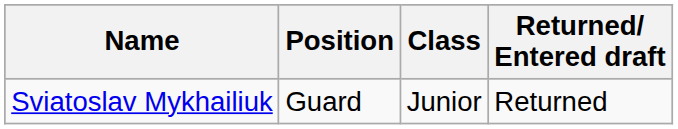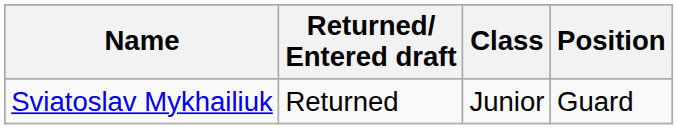columns swapped: Position <-> Returned/ Entered draft
